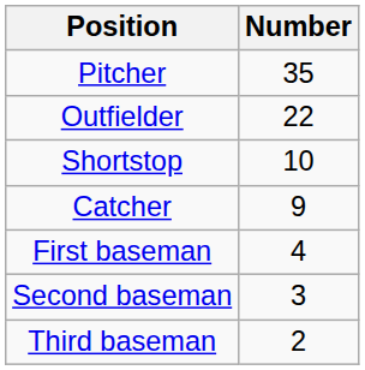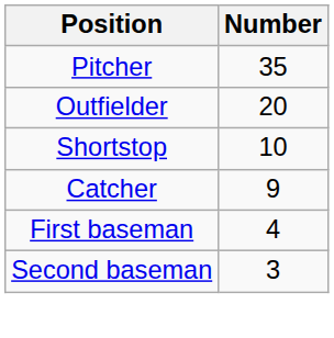Outfielder | Number: 22 -> 20
- row: Third baseman | 2
